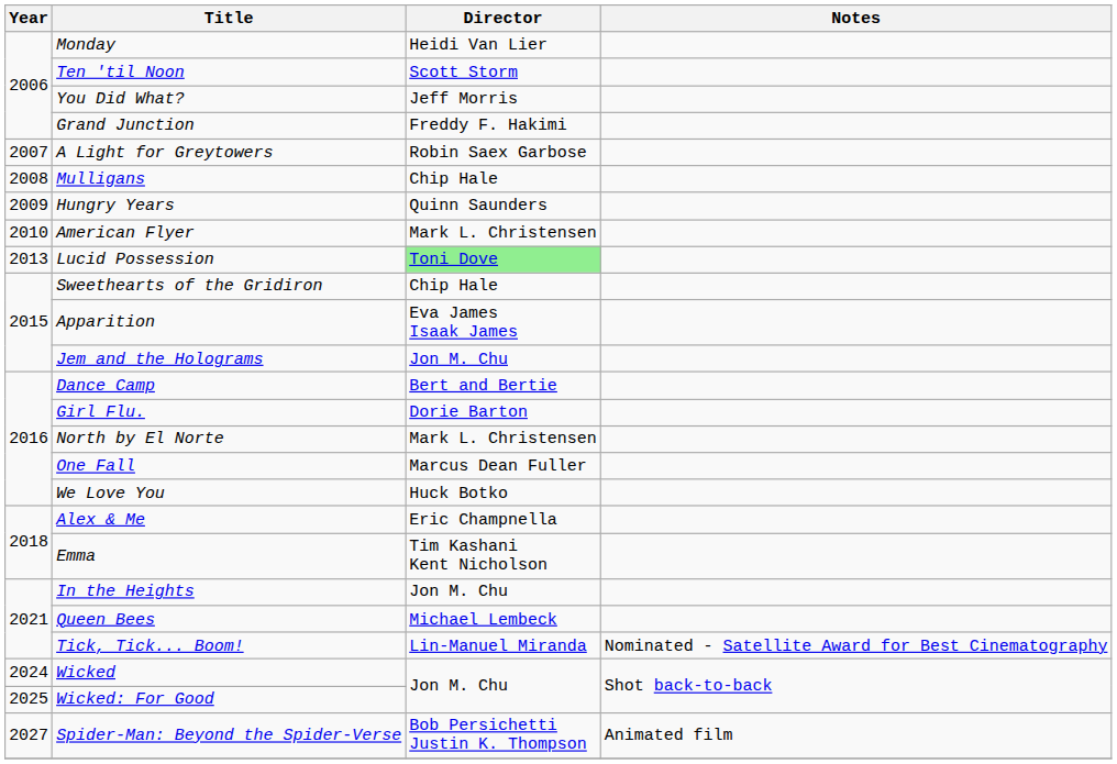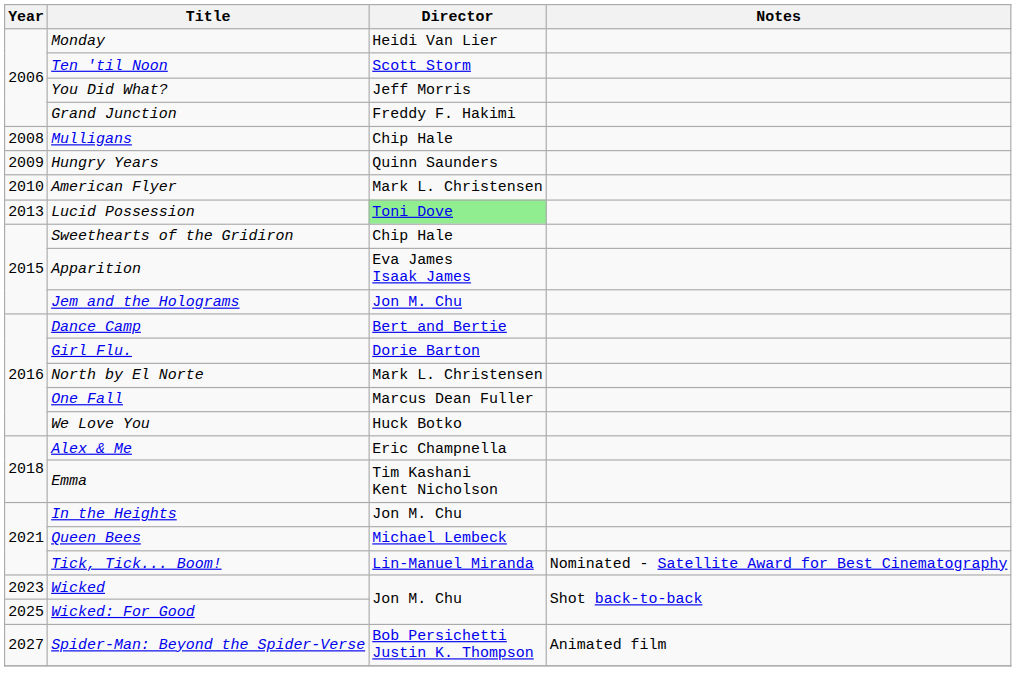- row: 2007 | A Light for Greytowers | Robin Saex Garbose
Wicked | Year: 2024 -> 2023
